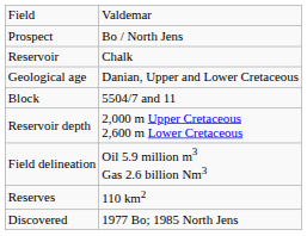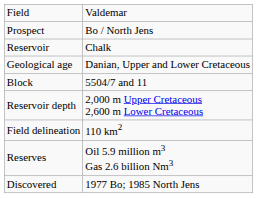Field delineation | column 2: Oil 5.9 million m3 Gas 2.6 billion Nm3 -> 110 km2
Reserves | column 2: 110 km2 -> Oil 5.9 million m3 Gas 2.6 billion Nm3
